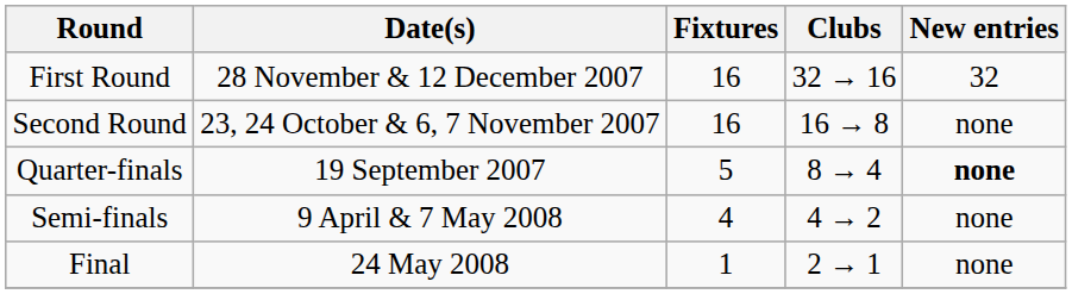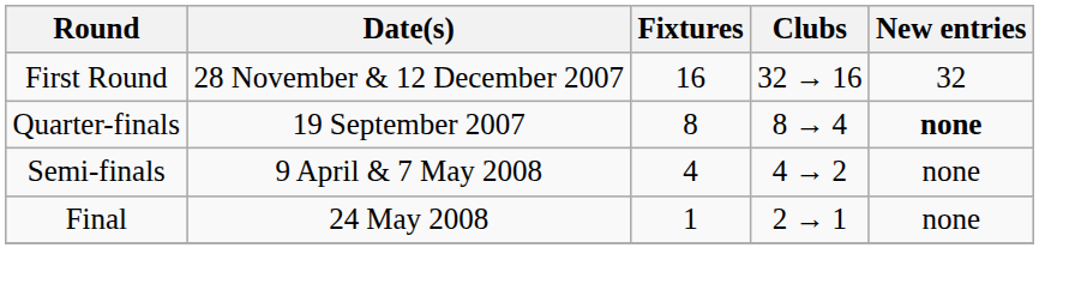- row: Second Round | 23, 24 October & 6, 7 November 2007 | 16 | 16 → 8 | none
Quarter-finals | Fixtures: 5 -> 8
